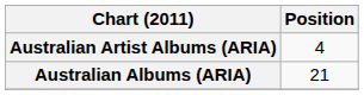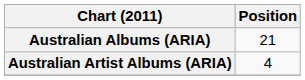rows swapped: Australian Albums (ARIA) <-> Australian Artist Albums (ARIA)
